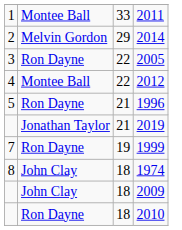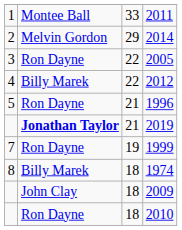2012 | column 2: Montee Ball -> Billy Marek
2019 | column 2: normal -> bold
1974 | column 2: John Clay -> Billy Marek
